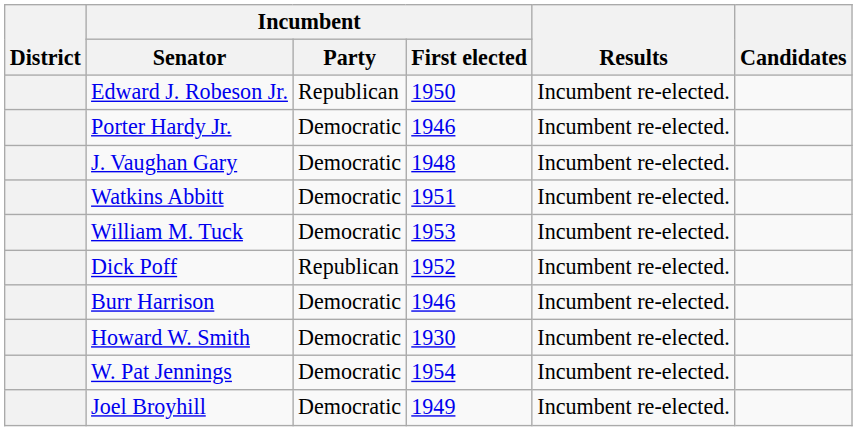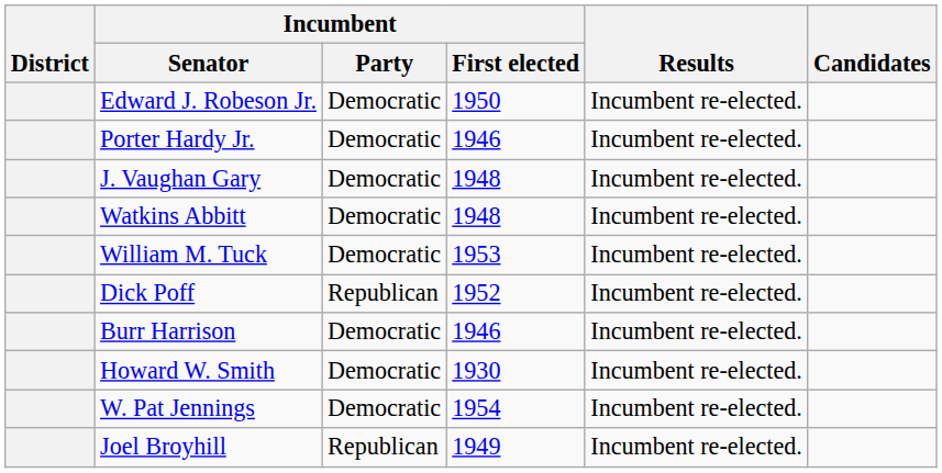Edward J. Robeson Jr. | Incumbent / Party: Republican -> Democratic
Watkins Abbitt | Incumbent / First elected: 1951 -> 1948
Joel Broyhill | Incumbent / Party: Democratic -> Republican
